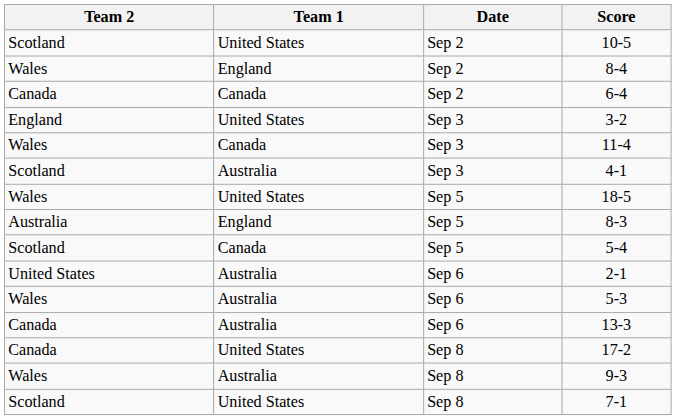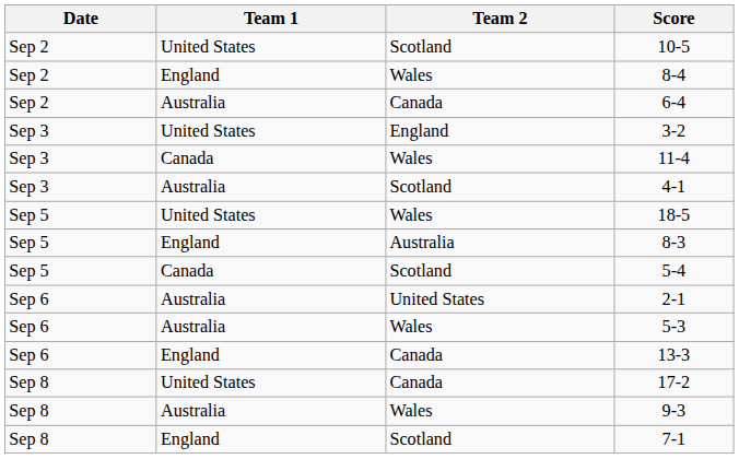columns swapped: Date <-> Team 2
6-4 | Team 1: Canada -> Australia
13-3 | Team 1: Australia -> England
7-1 | Team 1: United States -> England
